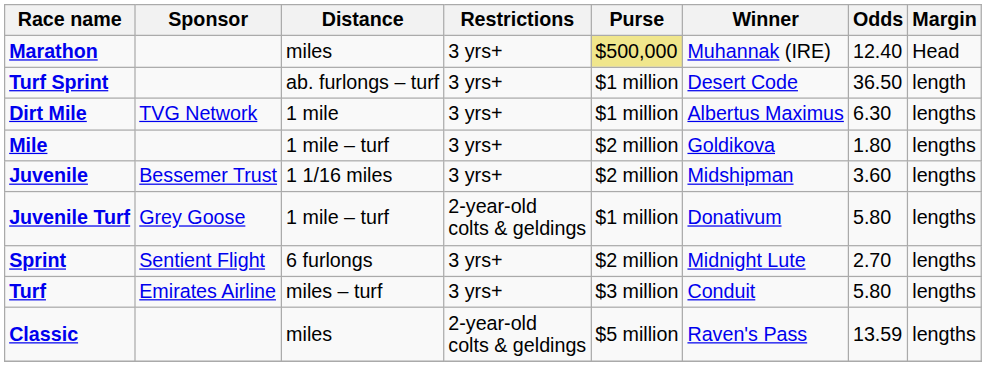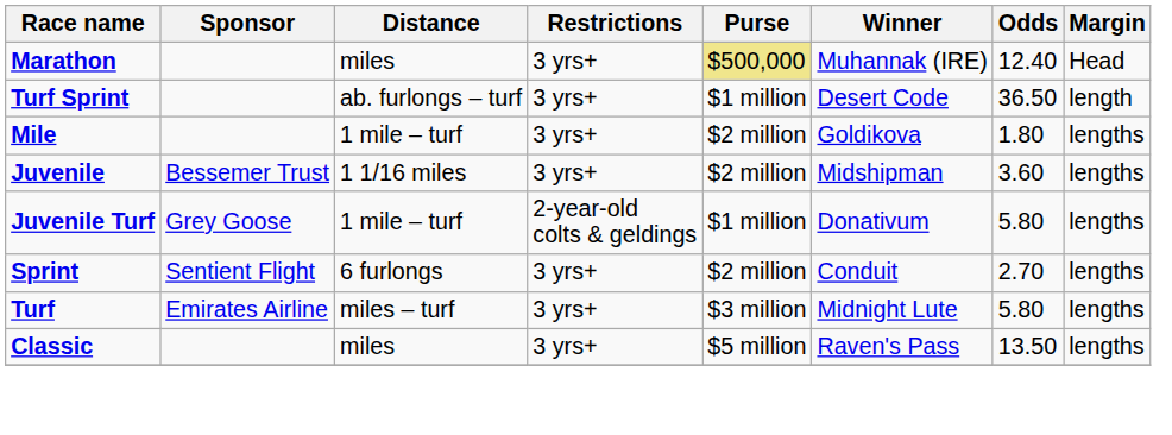- row: Dirt Mile | TVG Network | 1 mile | 3 yrs+ | $1 million | Albertus Maximus | 6.30 | lengths
Sprint | Winner: Midnight Lute -> Conduit
Turf | Winner: Conduit -> Midnight Lute
Classic | Restrictions: 2-year-old colts & geldings -> 3 yrs+
Classic | Odds: 13.59 -> 13.50
